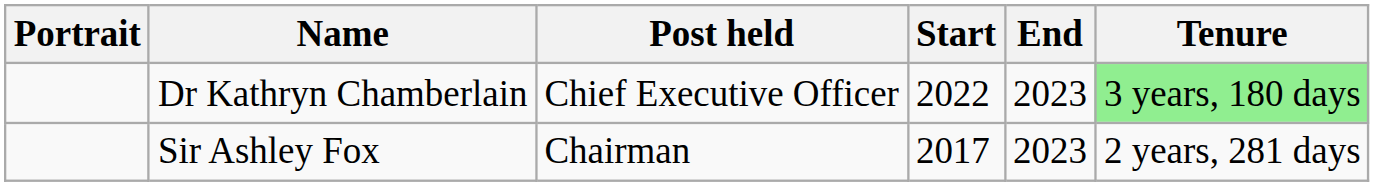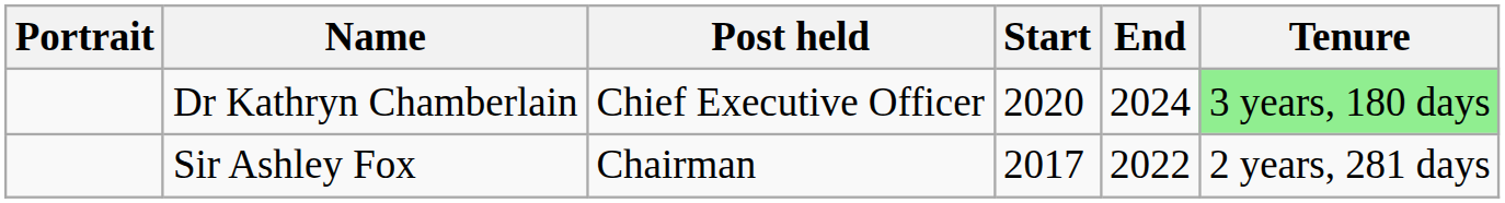Dr Kathryn Chamberlain | Start: 2022 -> 2020
Dr Kathryn Chamberlain | End: 2023 -> 2024
Sir Ashley Fox | End: 2023 -> 2022
